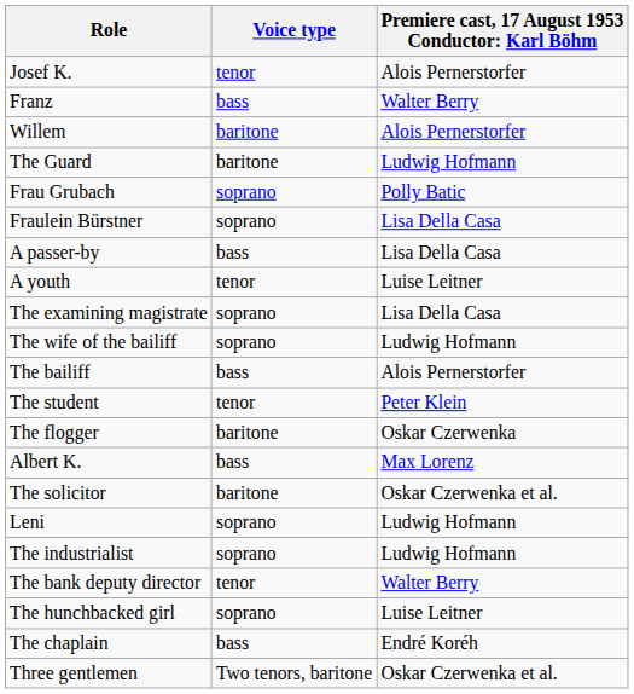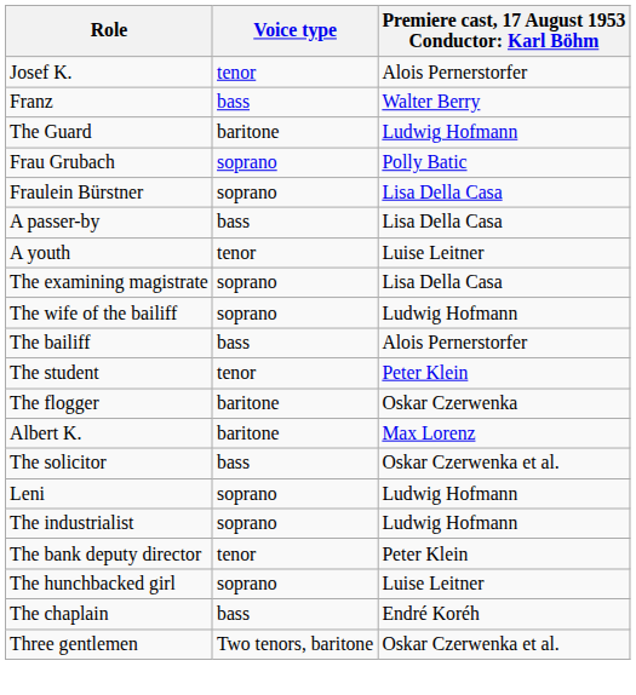- row: Willem | baritone | Alois Pernerstorfer
Albert K. | Voice type: bass -> baritone
The solicitor | Voice type: baritone -> bass
The bank deputy director | column 3: Walter Berry -> Peter Klein
